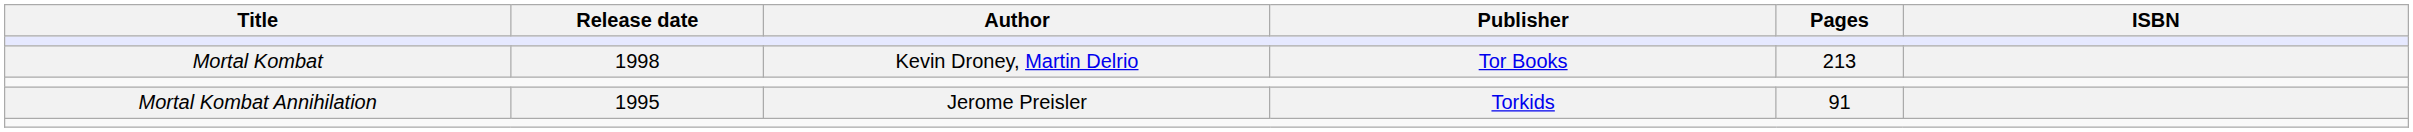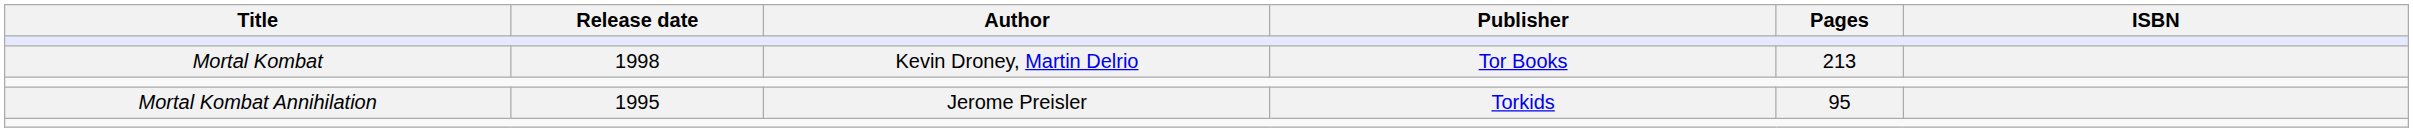Mortal Kombat Annihilation | Pages: 91 -> 95
